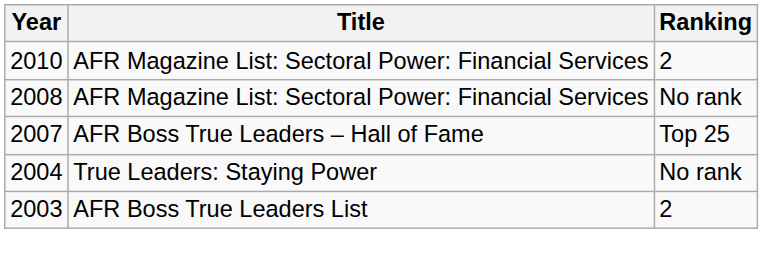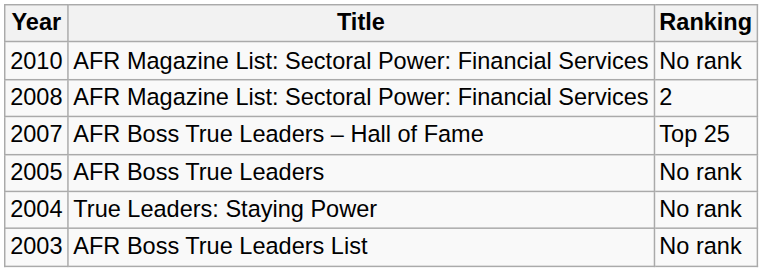2010 | Ranking: 2 -> No rank
2008 | Ranking: No rank -> 2
+ row: 2005 | AFR Boss True Leaders | No rank
2003 | Ranking: 2 -> No rank
